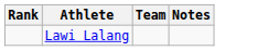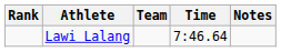+ column: Time | 7:46.64
